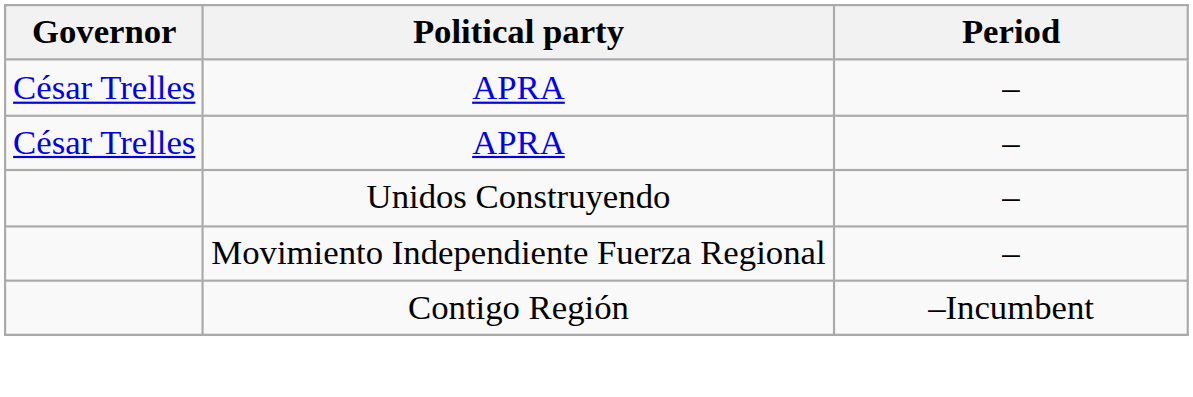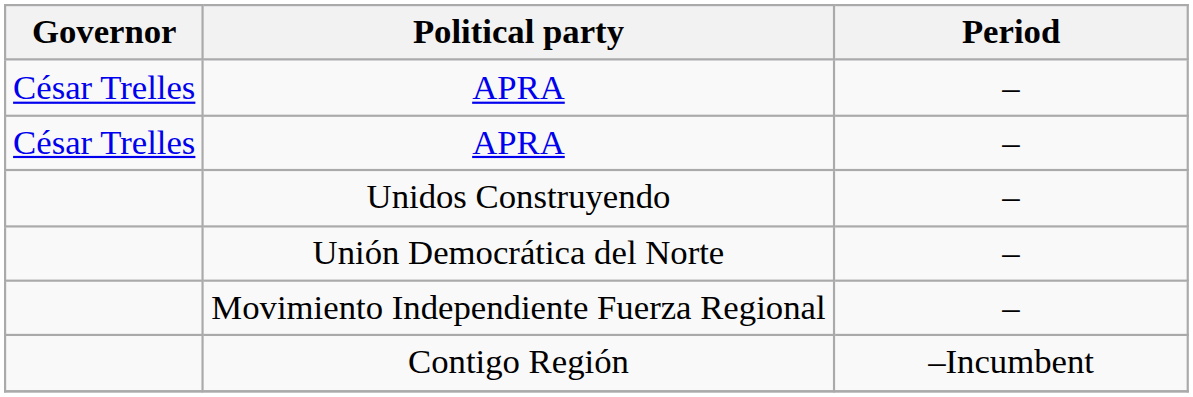+ row: Unión Democrática del Norte | –
